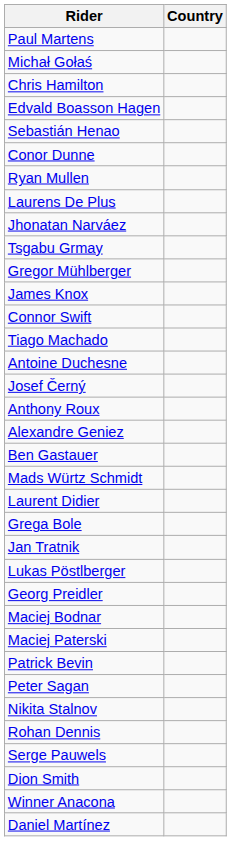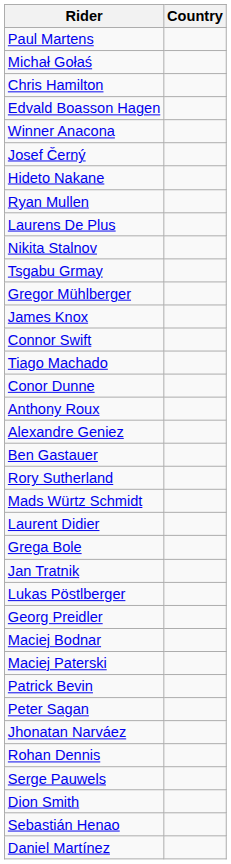rows swapped: Winner Anacona <-> Sebastián Henao
rows swapped: Conor Dunne <-> Josef Černý
+ row: Hideto Nakane
rows swapped: Jhonatan Narváez <-> Nikita Stalnov
- row: Antoine Duchesne
+ row: Rory Sutherland
